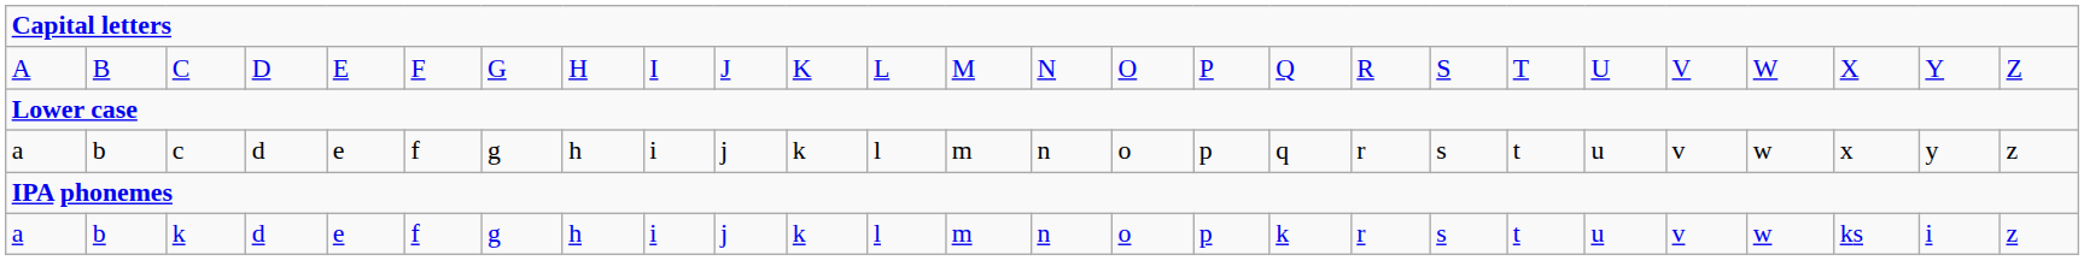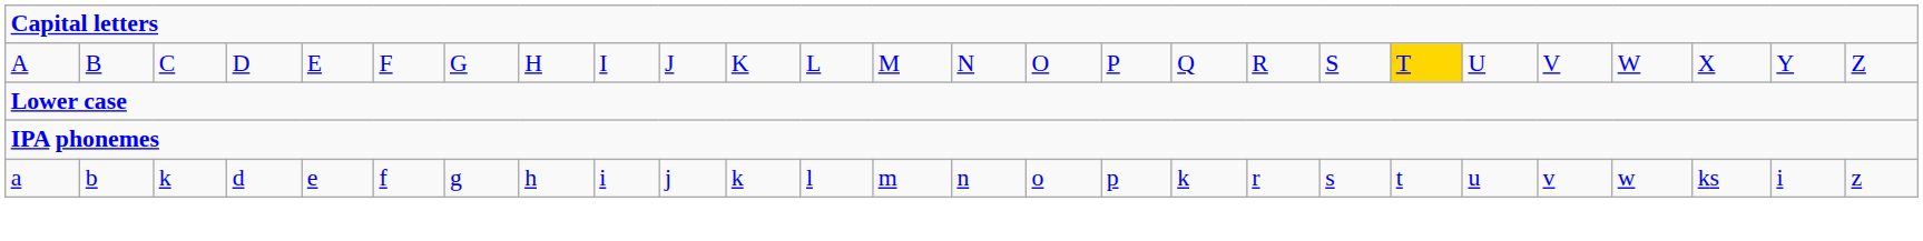C | column 20: no background -> gold background
- row: a | b | c | d | e | f | g | h | i | j | k | l | m | n | o | p | q | r | s | t | u | v | w | x | y | z
